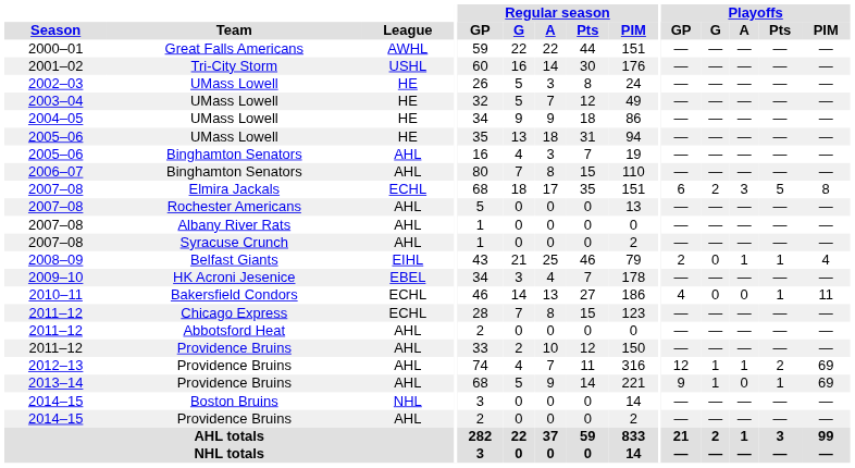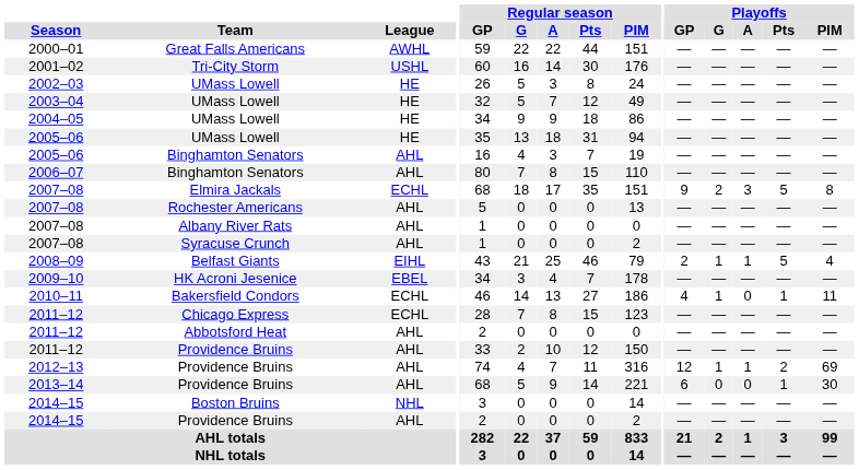2007–08 / Elmira Jackals | Playoffs / GP: 6 -> 9
2008–09 | Playoffs / G: 0 -> 1
2008–09 | Playoffs / Pts: 1 -> 5
2010–11 | Playoffs / G: 0 -> 1
2013–14 | Playoffs / GP: 9 -> 6
2013–14 | Playoffs / G: 1 -> 0
2013–14 | Playoffs / PIM: 69 -> 30
